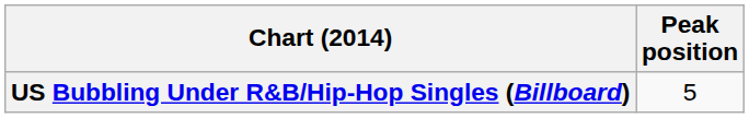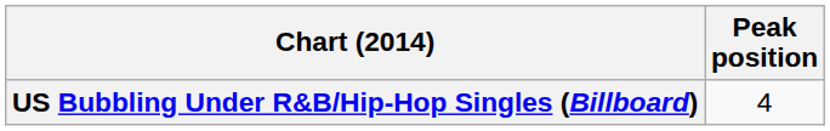US Bubbling Under R&B/Hip-Hop Singles (Billboard) | Peak position: 5 -> 4
